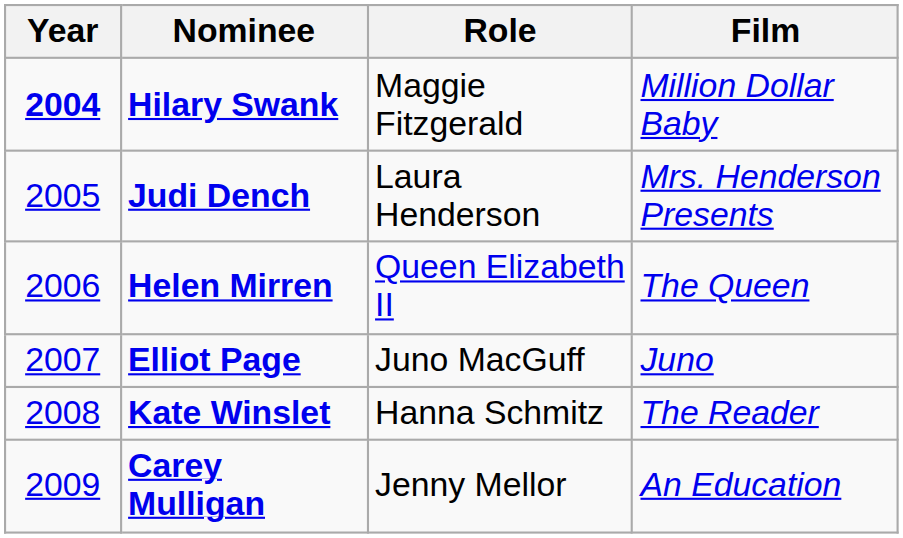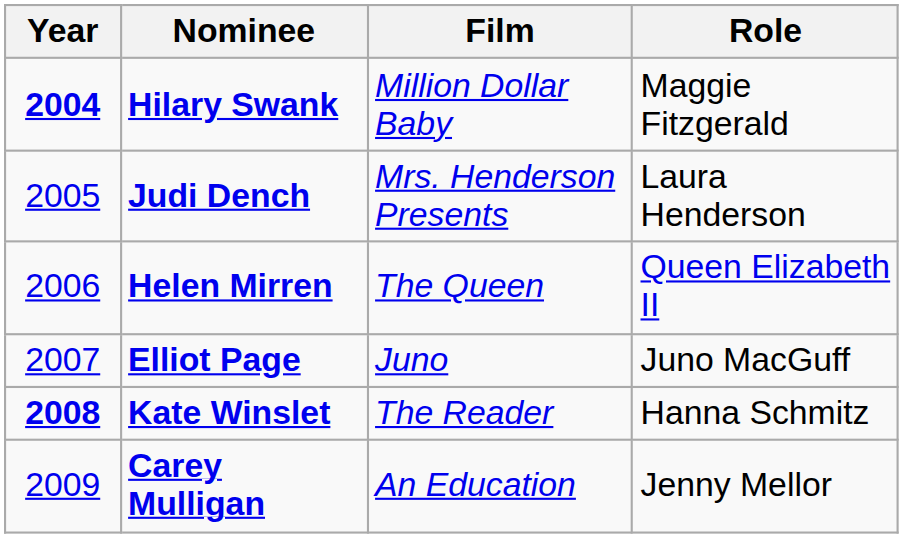columns swapped: Film <-> Role
Kate Winslet | Year: normal -> bold
